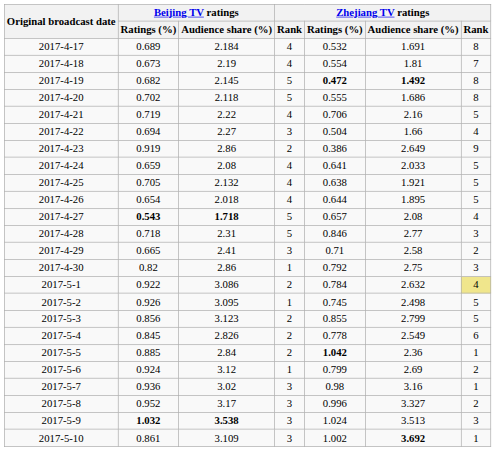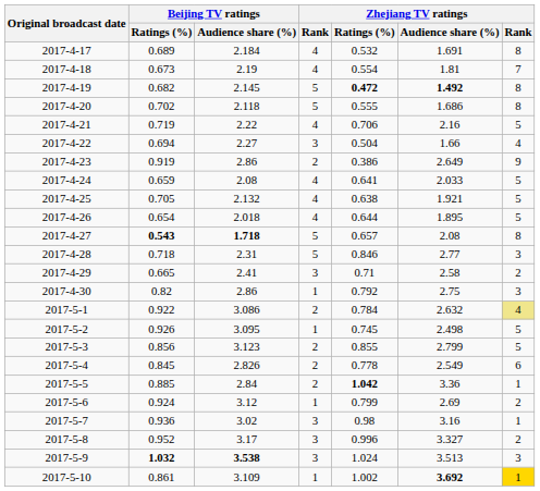2017-4-27 | column 7: 4 -> 8
2017-5-5 | Zhejiang TV ratings / Audience share (%): 2.36 -> 3.36
2017-5-10 | column 4: 3 -> 1
2017-5-10 | column 7: no background -> gold background
